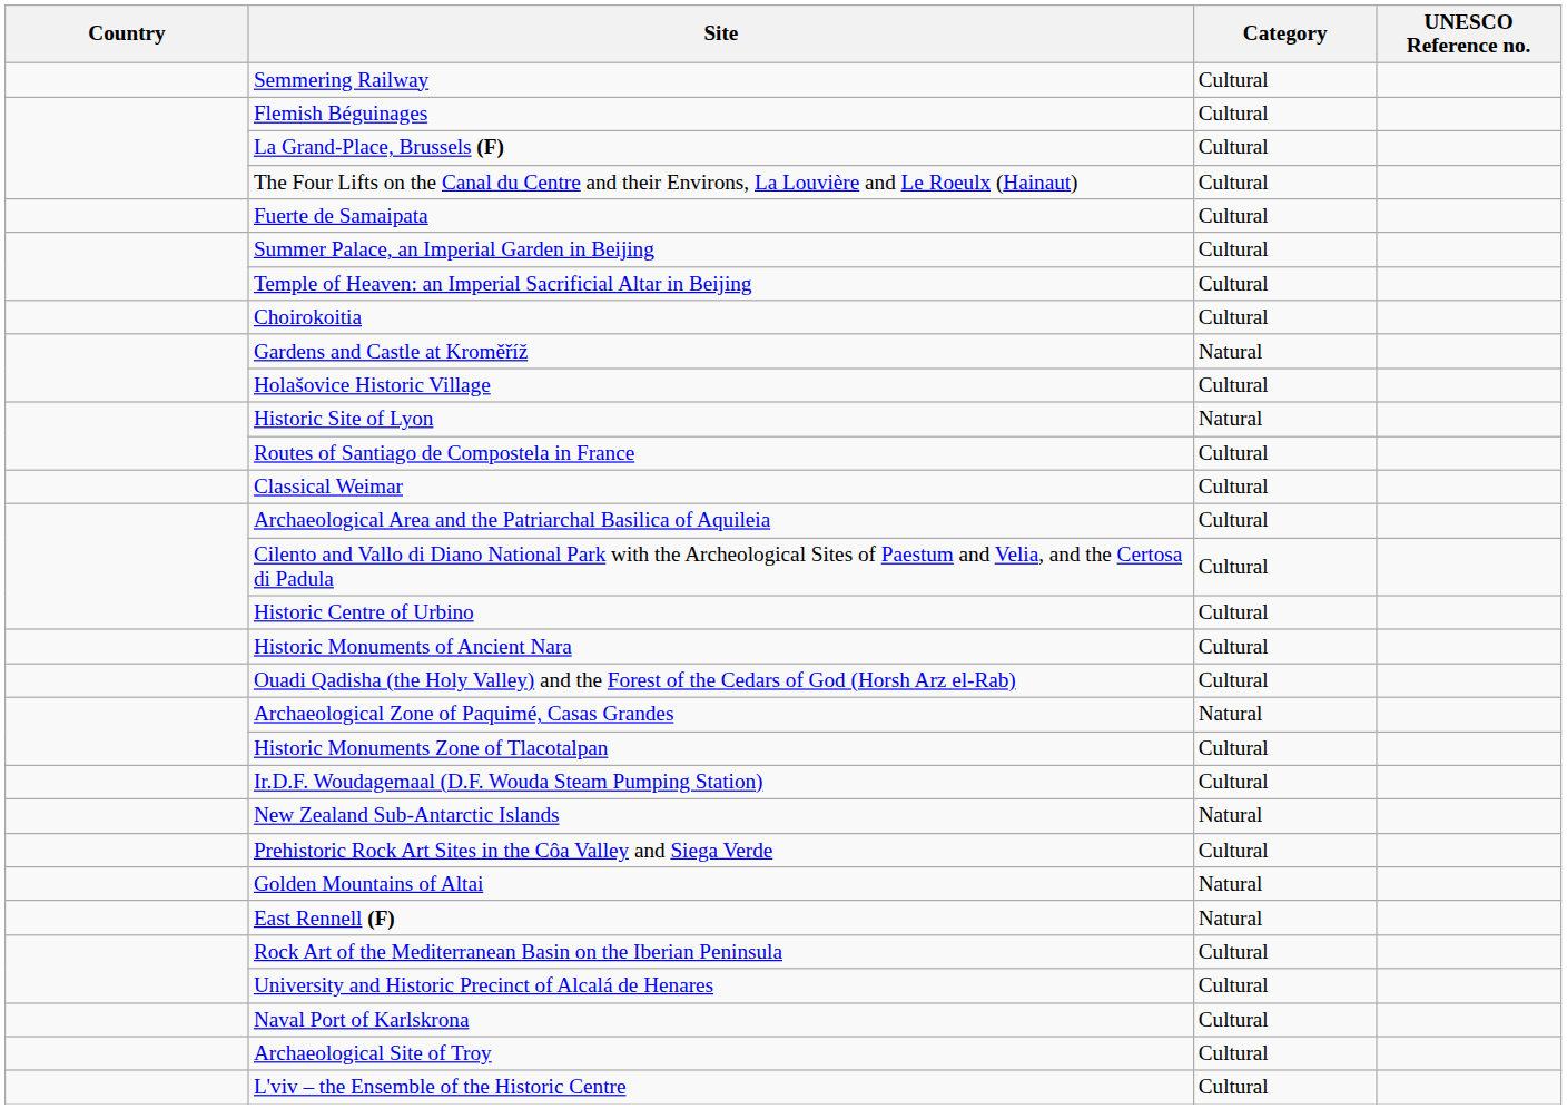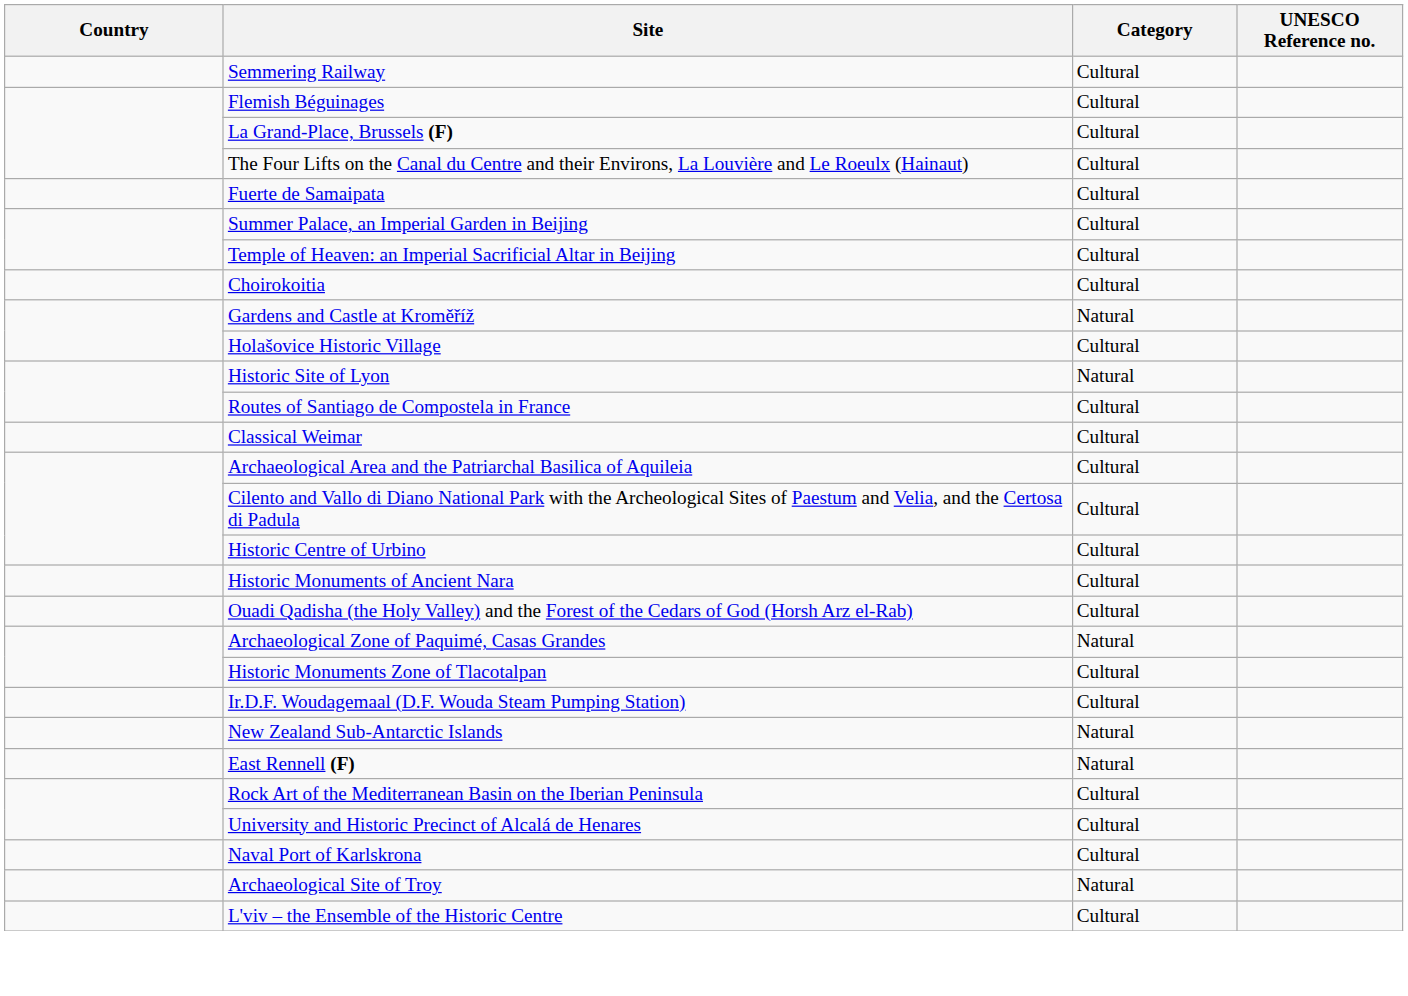- row: Prehistoric Rock Art Sites in the Côa Valley and Siega Verde | Cultural
- row: Golden Mountains of Altai | Natural
Archaeological Site of Troy | Category: Cultural -> Natural
